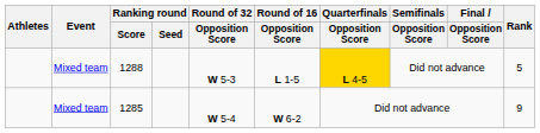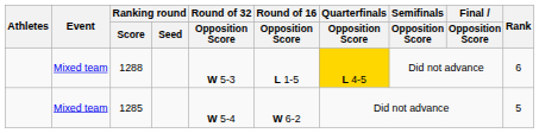1288 | Rank: 5 -> 6
1285 | Rank: 9 -> 5
